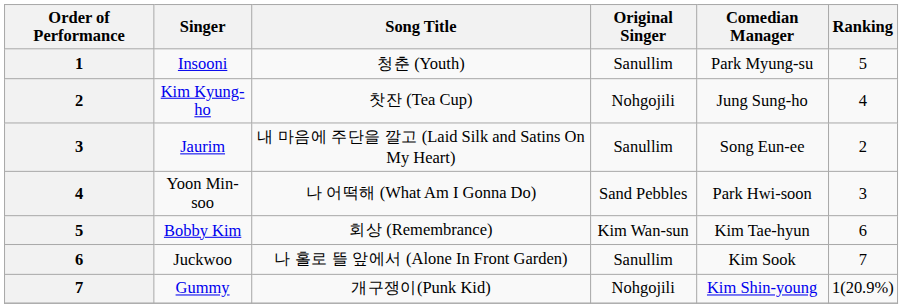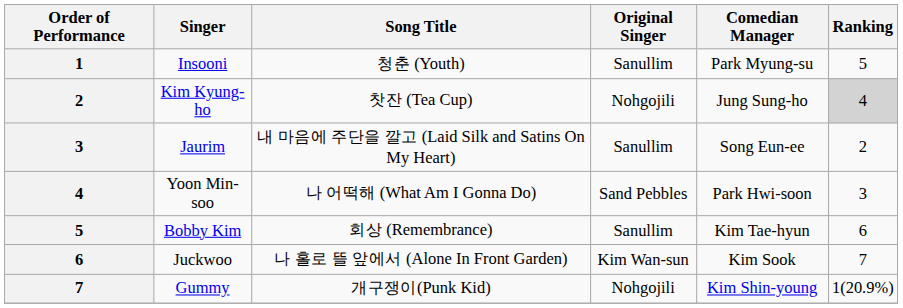Kim Kyung-ho | Ranking: no background -> lightgrey background
Bobby Kim | Original Singer: Kim Wan-sun -> Sanullim
Juckwoo | Original Singer: Sanullim -> Kim Wan-sun
